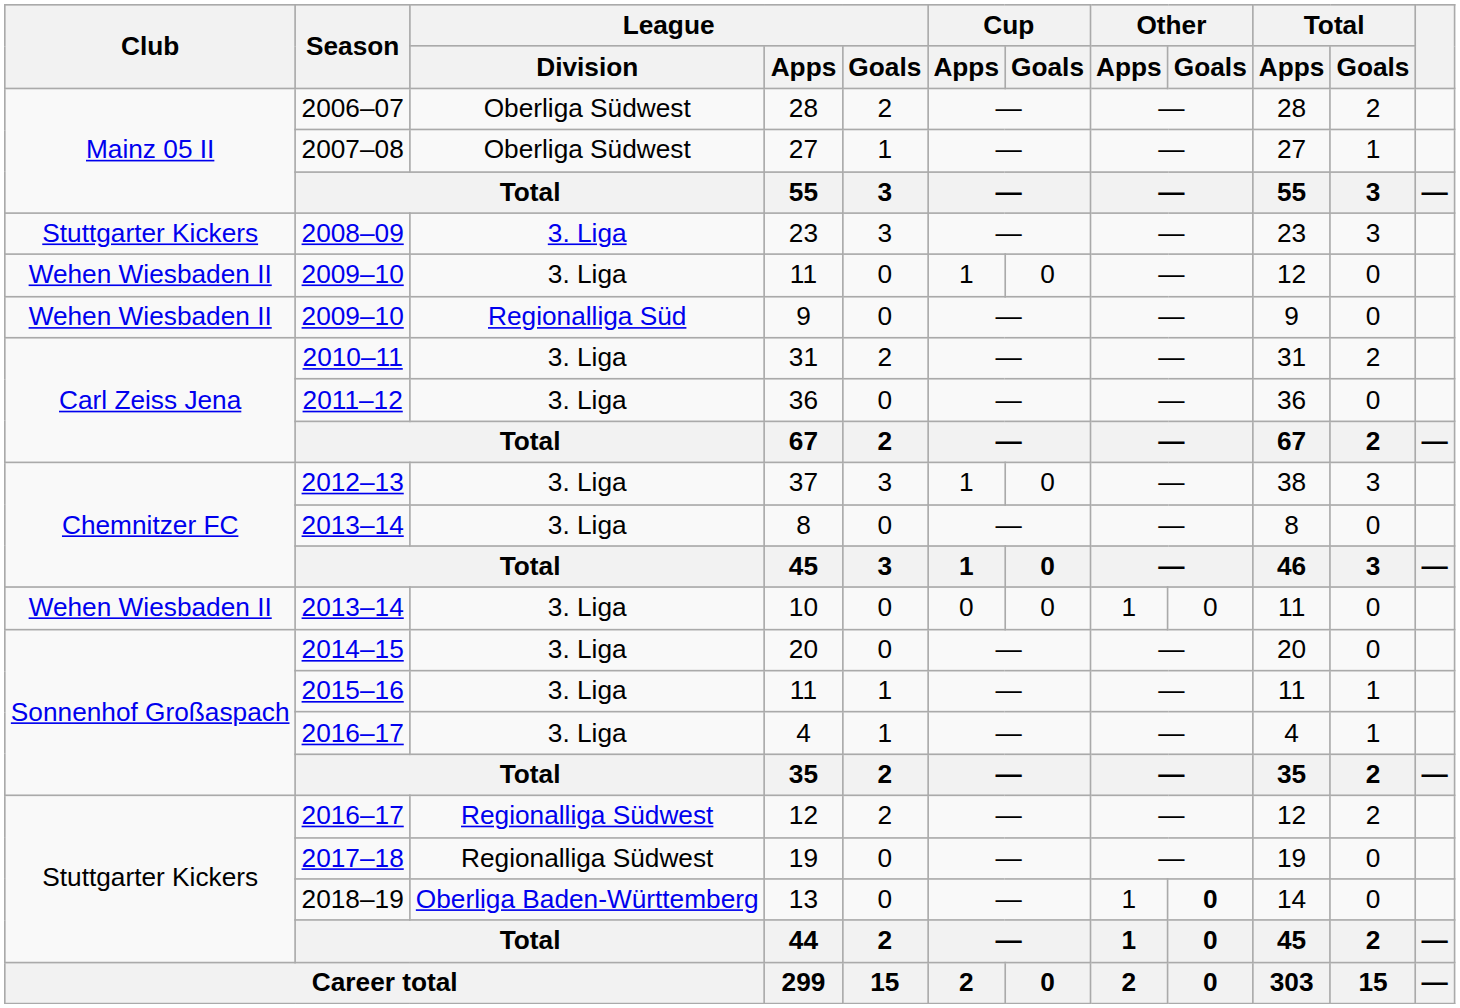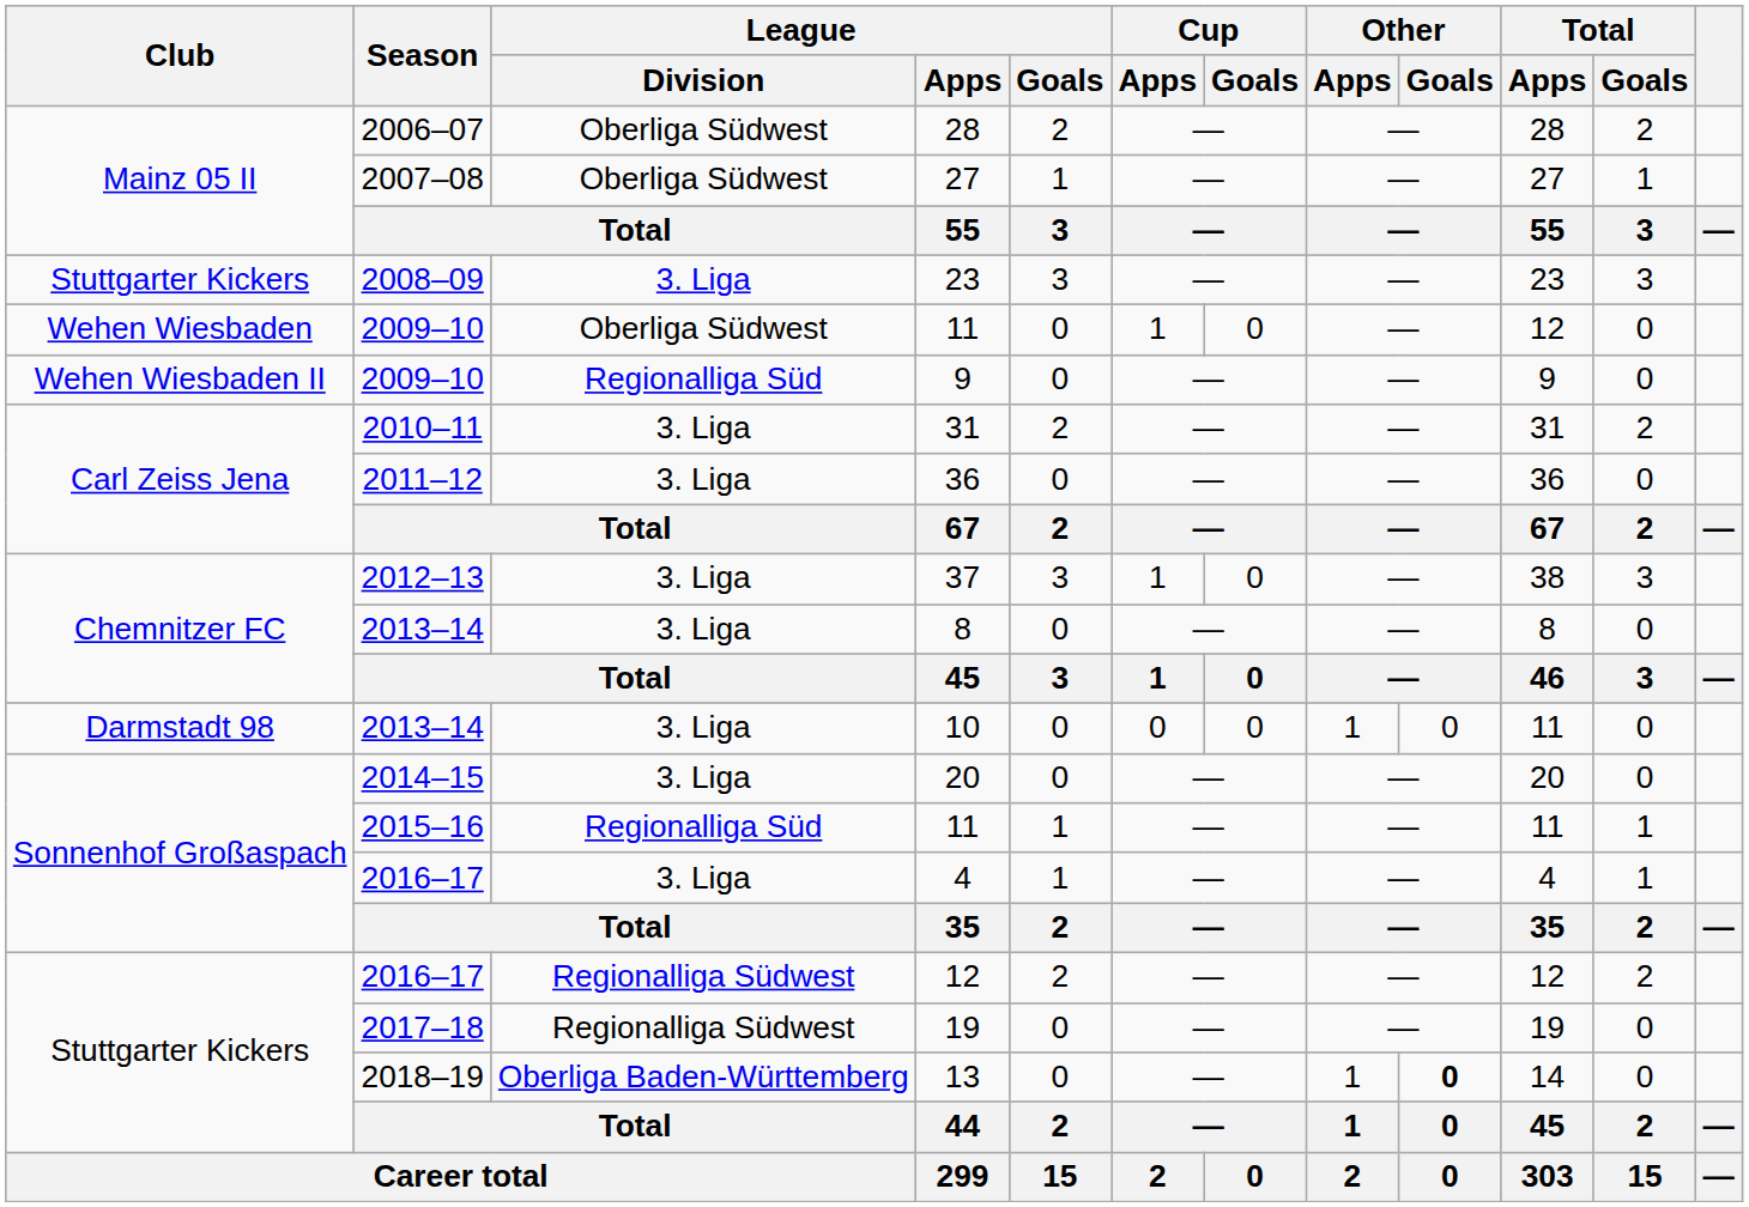2009–10 / 11 | Club: Wehen Wiesbaden II -> Wehen Wiesbaden
2009–10 / 11 | League / Division: 3. Liga -> Oberliga Südwest
10 | Club: Wehen Wiesbaden II -> Darmstadt 98
2015–16 / 11 | League / Division: 3. Liga -> Regionalliga Süd
